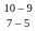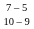rows swapped: 10 – 9 <-> 7 – 5
